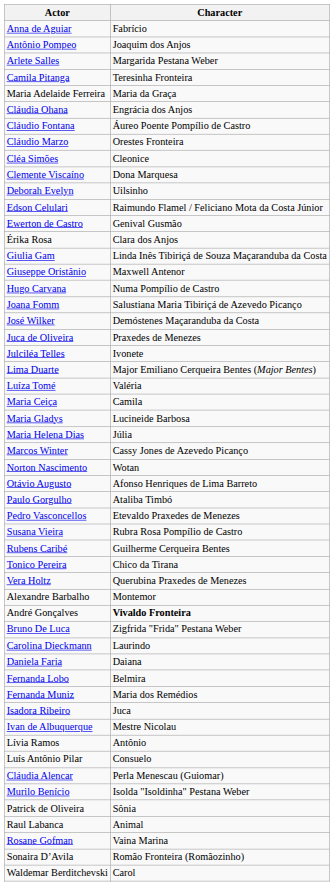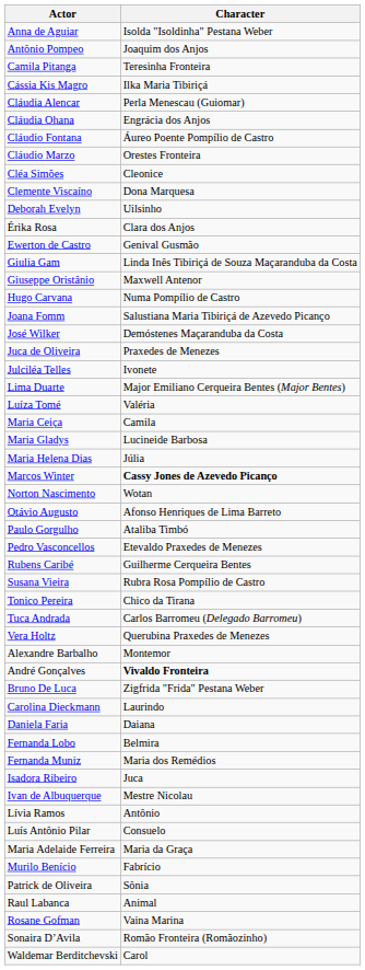Anna de Aguiar | Character: Fabrício -> Isolda "Isoldinha" Pestana Weber
- row: Arlete Salles | Margarida Pestana Weber
+ row: Cássia Kis Magro | Ilka Maria Tibiriçá
rows swapped: Cláudia Alencar <-> Maria Adelaide Ferreira
- row: Edson Celulari | Raimundo Flamel / Feliciano Mota da Costa Júnior
rows swapped: Érika Rosa <-> Ewerton de Castro
Marcos Winter | Character: normal -> bold
rows swapped: Rubens Caribé <-> Susana Vieira
+ row: Tuca Andrada | Carlos Barromeu (Delegado Barromeu)
Murilo Benício | Character: Isolda "Isoldinha" Pestana Weber -> Fabrício
